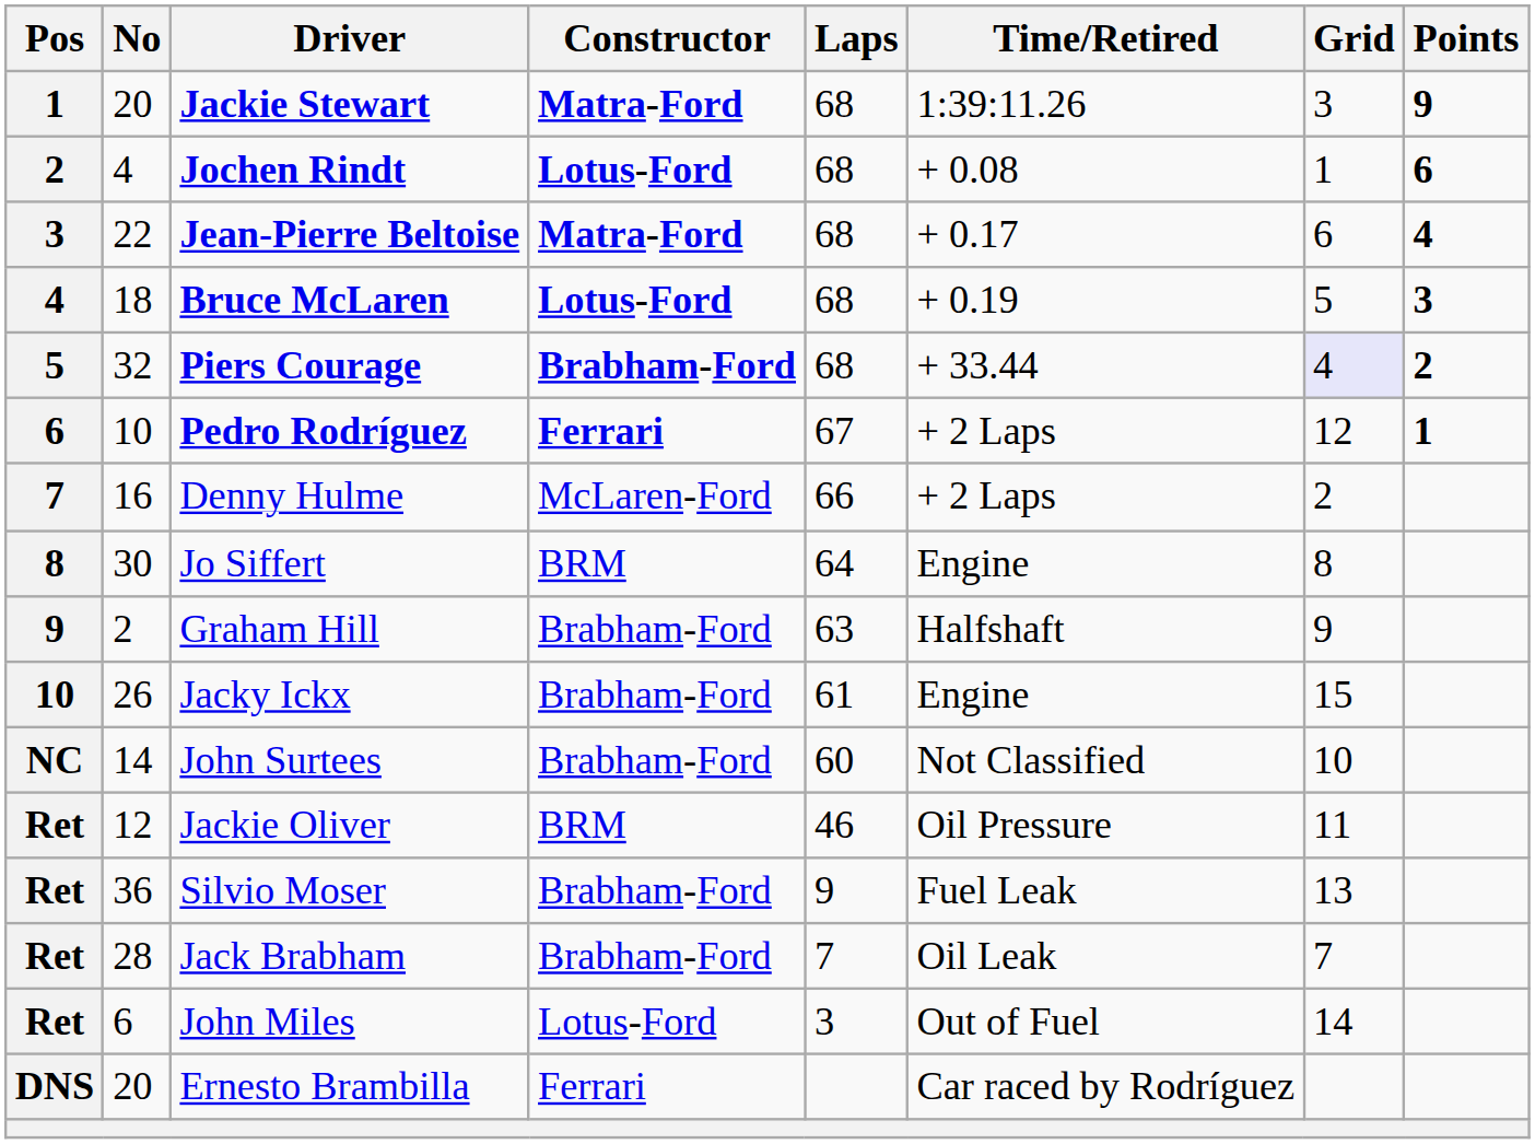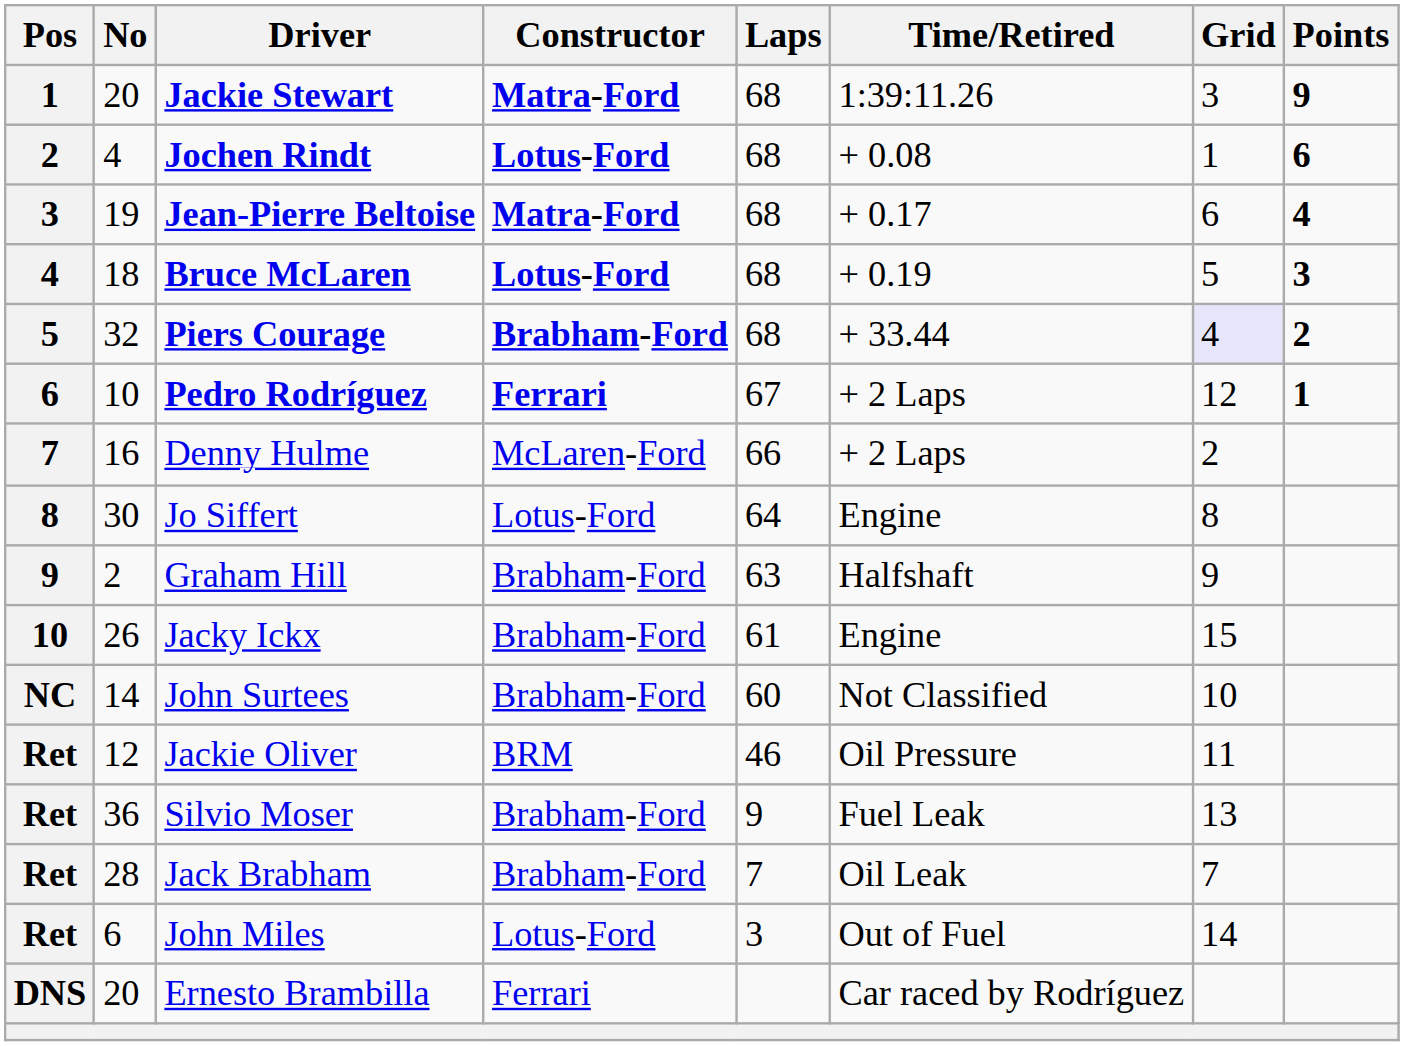Jean-Pierre Beltoise | No: 22 -> 19
Jo Siffert | Constructor: BRM -> Lotus-Ford
